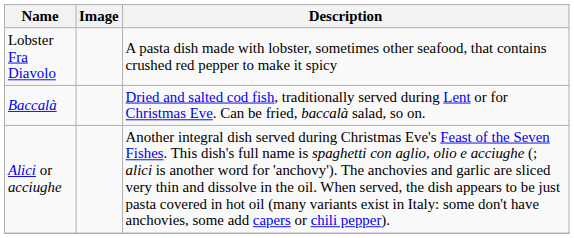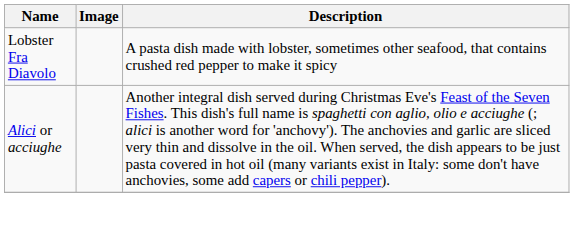- row: Baccalà | Dried and salted cod fish, traditionally served during Lent or for Christmas Eve. Can be fried, baccalà salad, so on.
